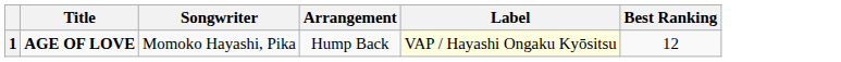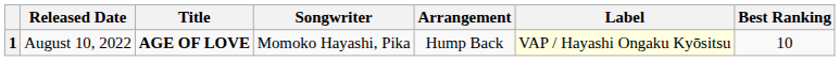+ column: Released Date | August 10, 2022
1 | Best Ranking: 12 -> 10
